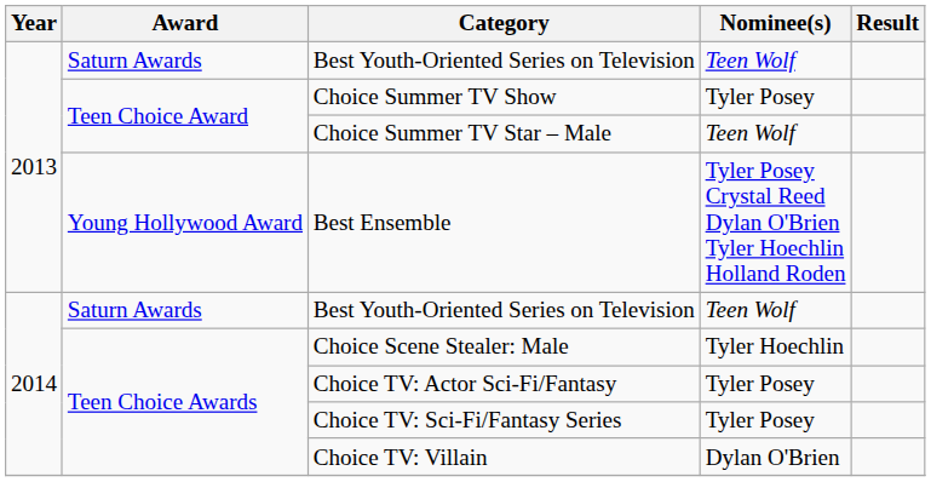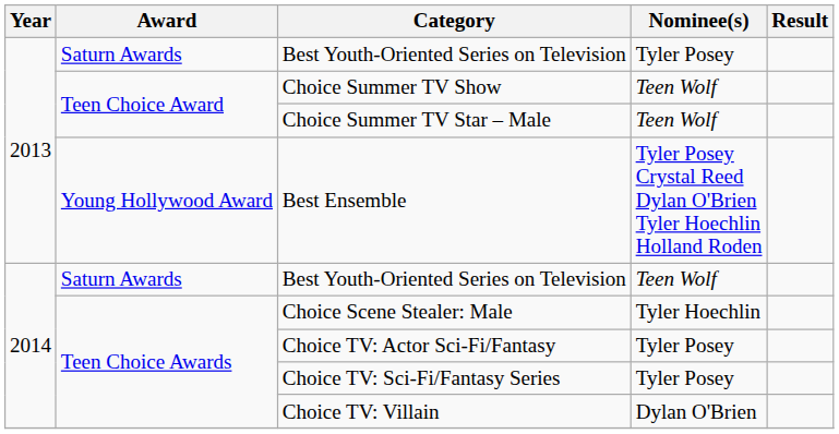2013 / Best Youth-Oriented Series on Television | Nominee(s): Teen Wolf -> Tyler Posey
Choice Summer TV Show | Nominee(s): Tyler Posey -> Teen Wolf
